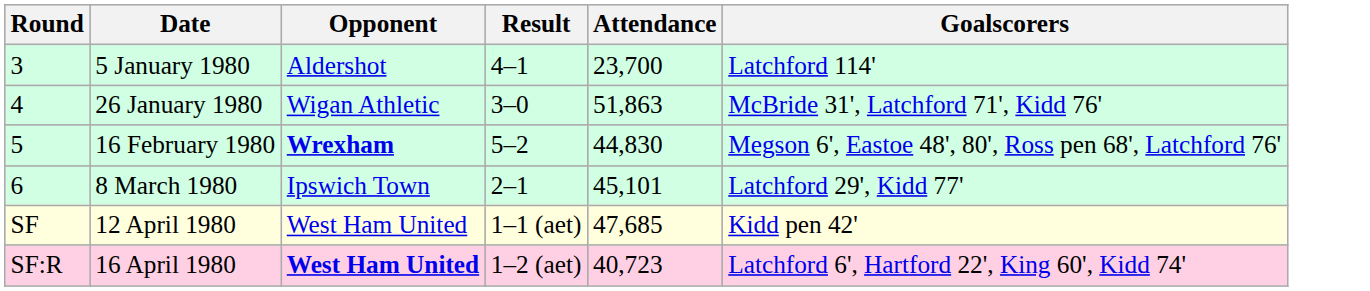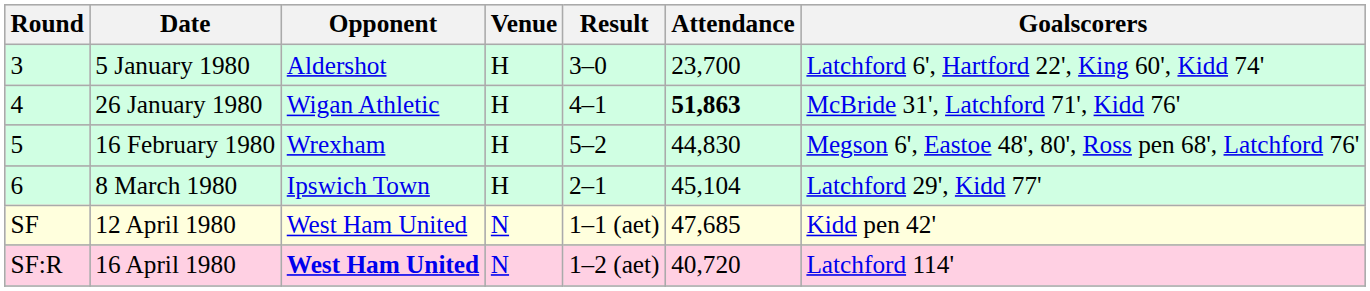+ column: Venue | H | H | H | H | N | N
5 January 1980 | Result: 4–1 -> 3–0
5 January 1980 | Goalscorers: Latchford 114' -> Latchford 6', Hartford 22', King 60', Kidd 74'
26 January 1980 | Result: 3–0 -> 4–1
26 January 1980 | Attendance: normal -> bold
16 February 1980 | Opponent: bold -> normal
8 March 1980 | Attendance: 45,101 -> 45,104
16 April 1980 | Attendance: 40,723 -> 40,720
16 April 1980 | Goalscorers: Latchford 6', Hartford 22', King 60', Kidd 74' -> Latchford 114'
